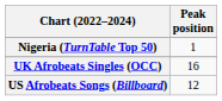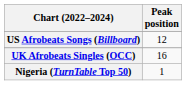rows swapped: Nigeria (TurnTable Top 50) <-> US Afrobeats Songs (Billboard)
